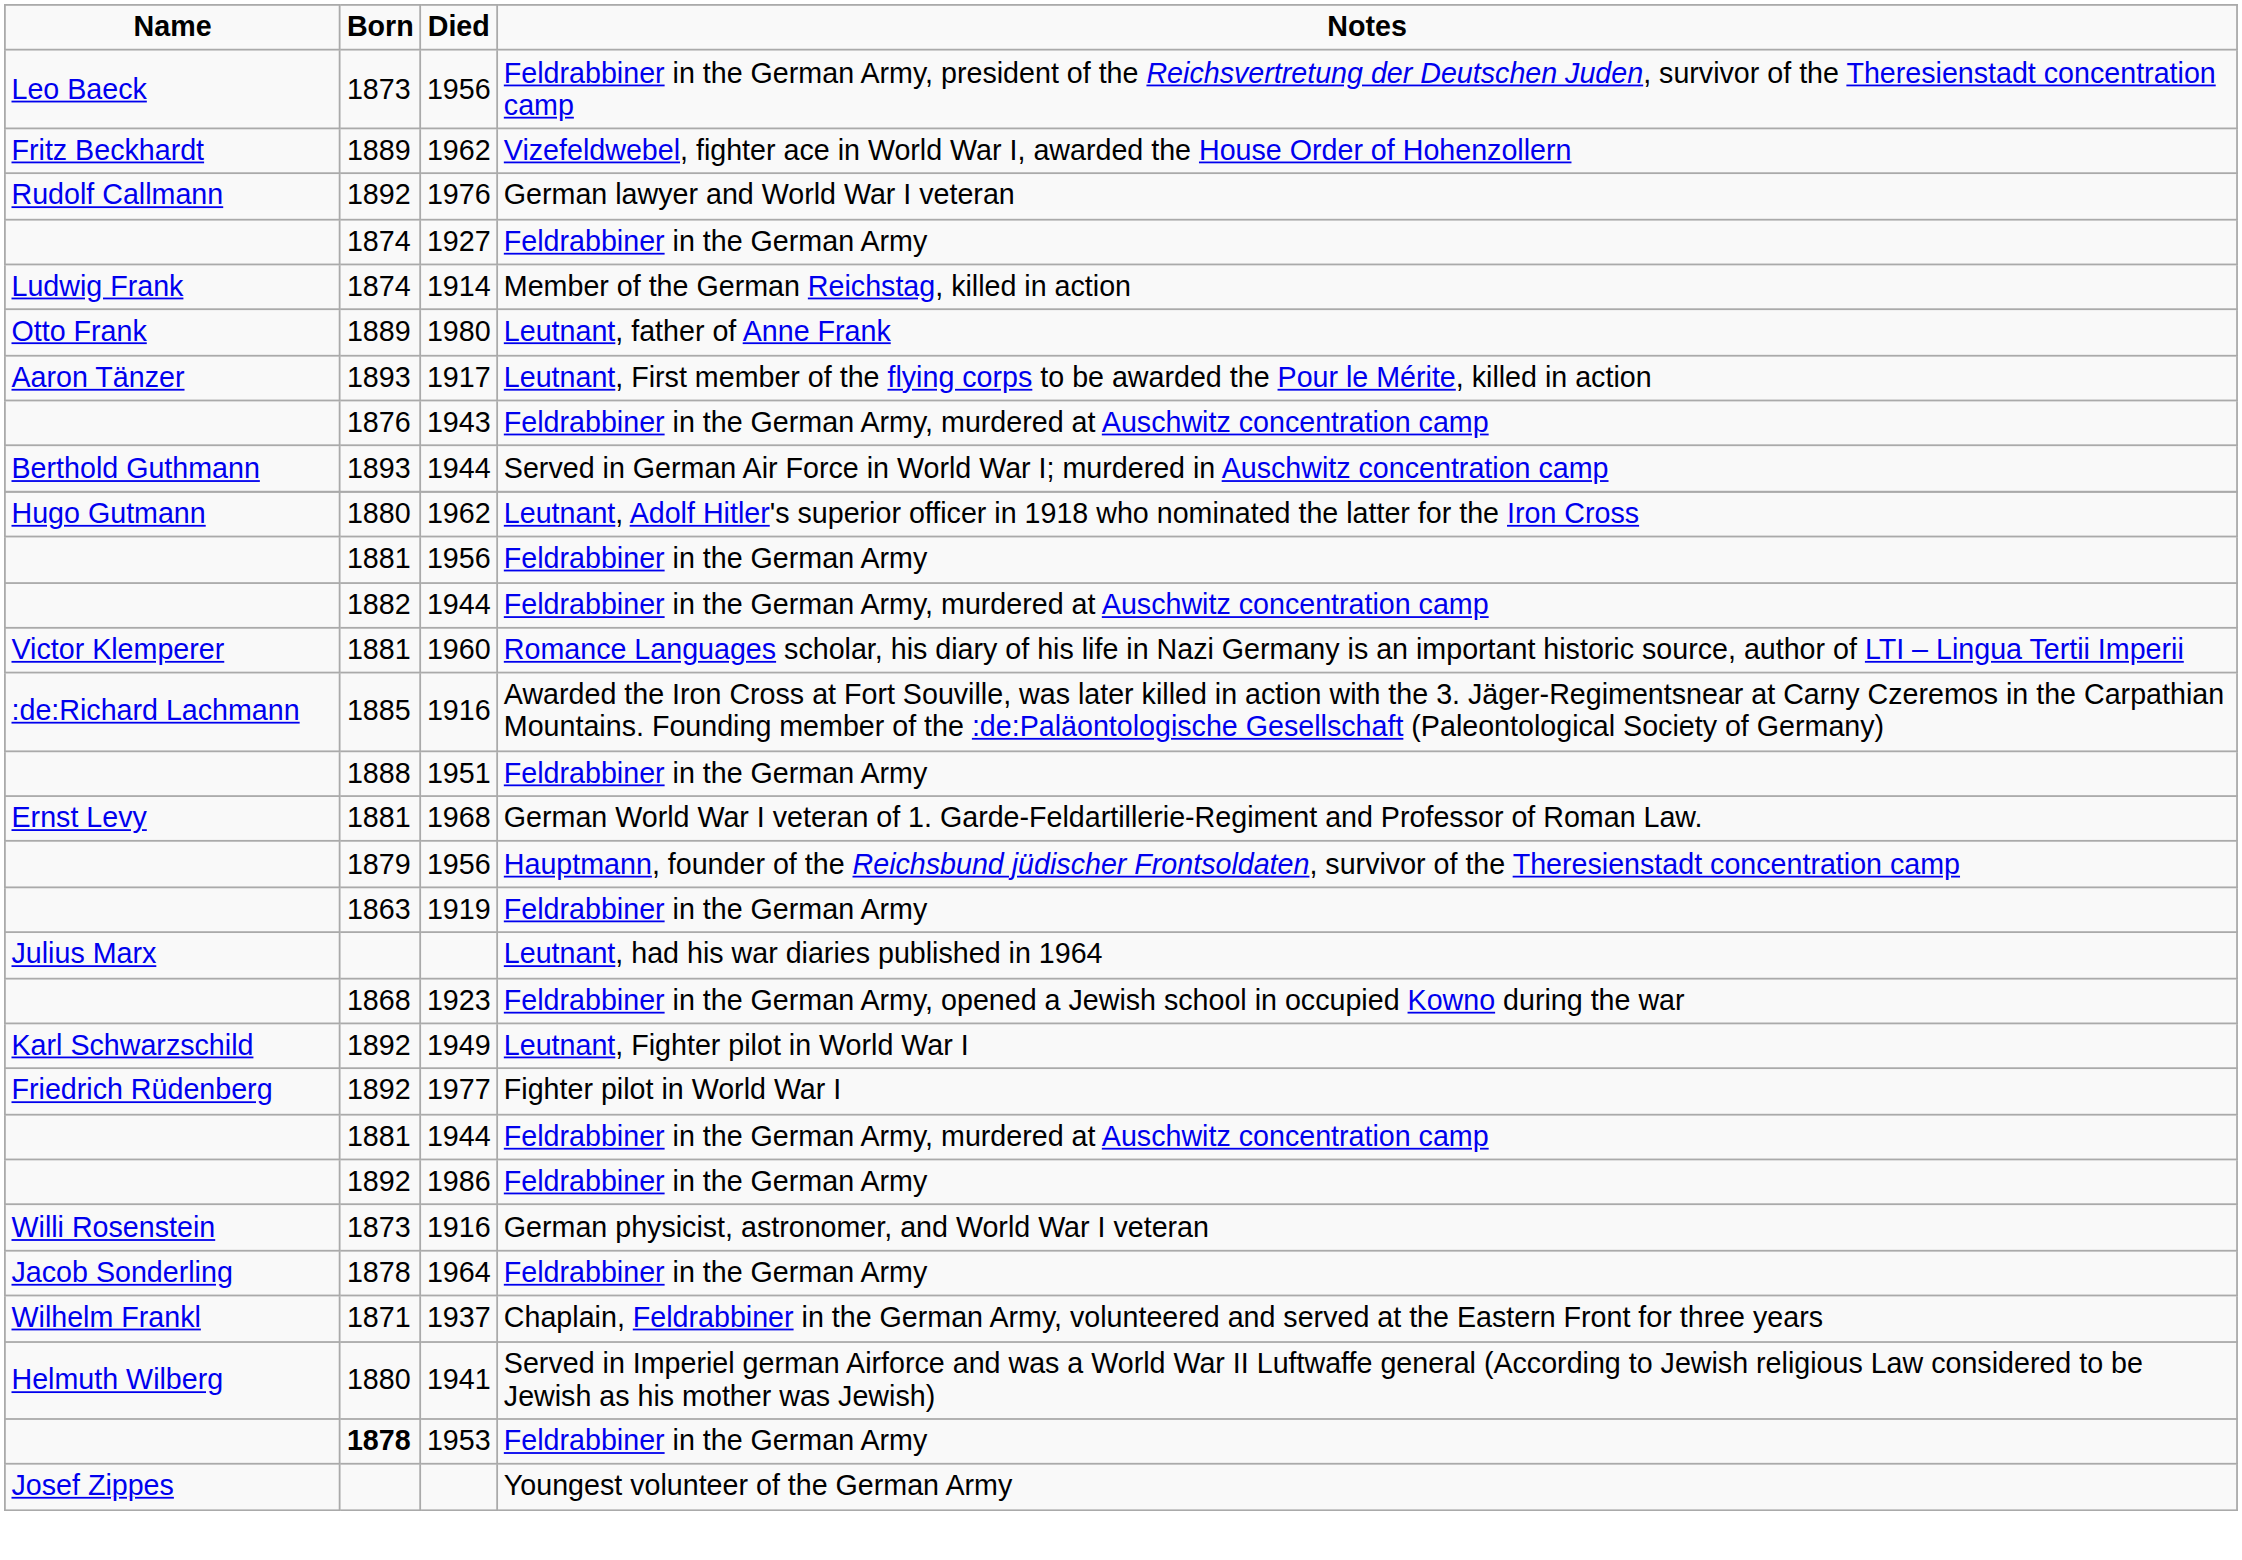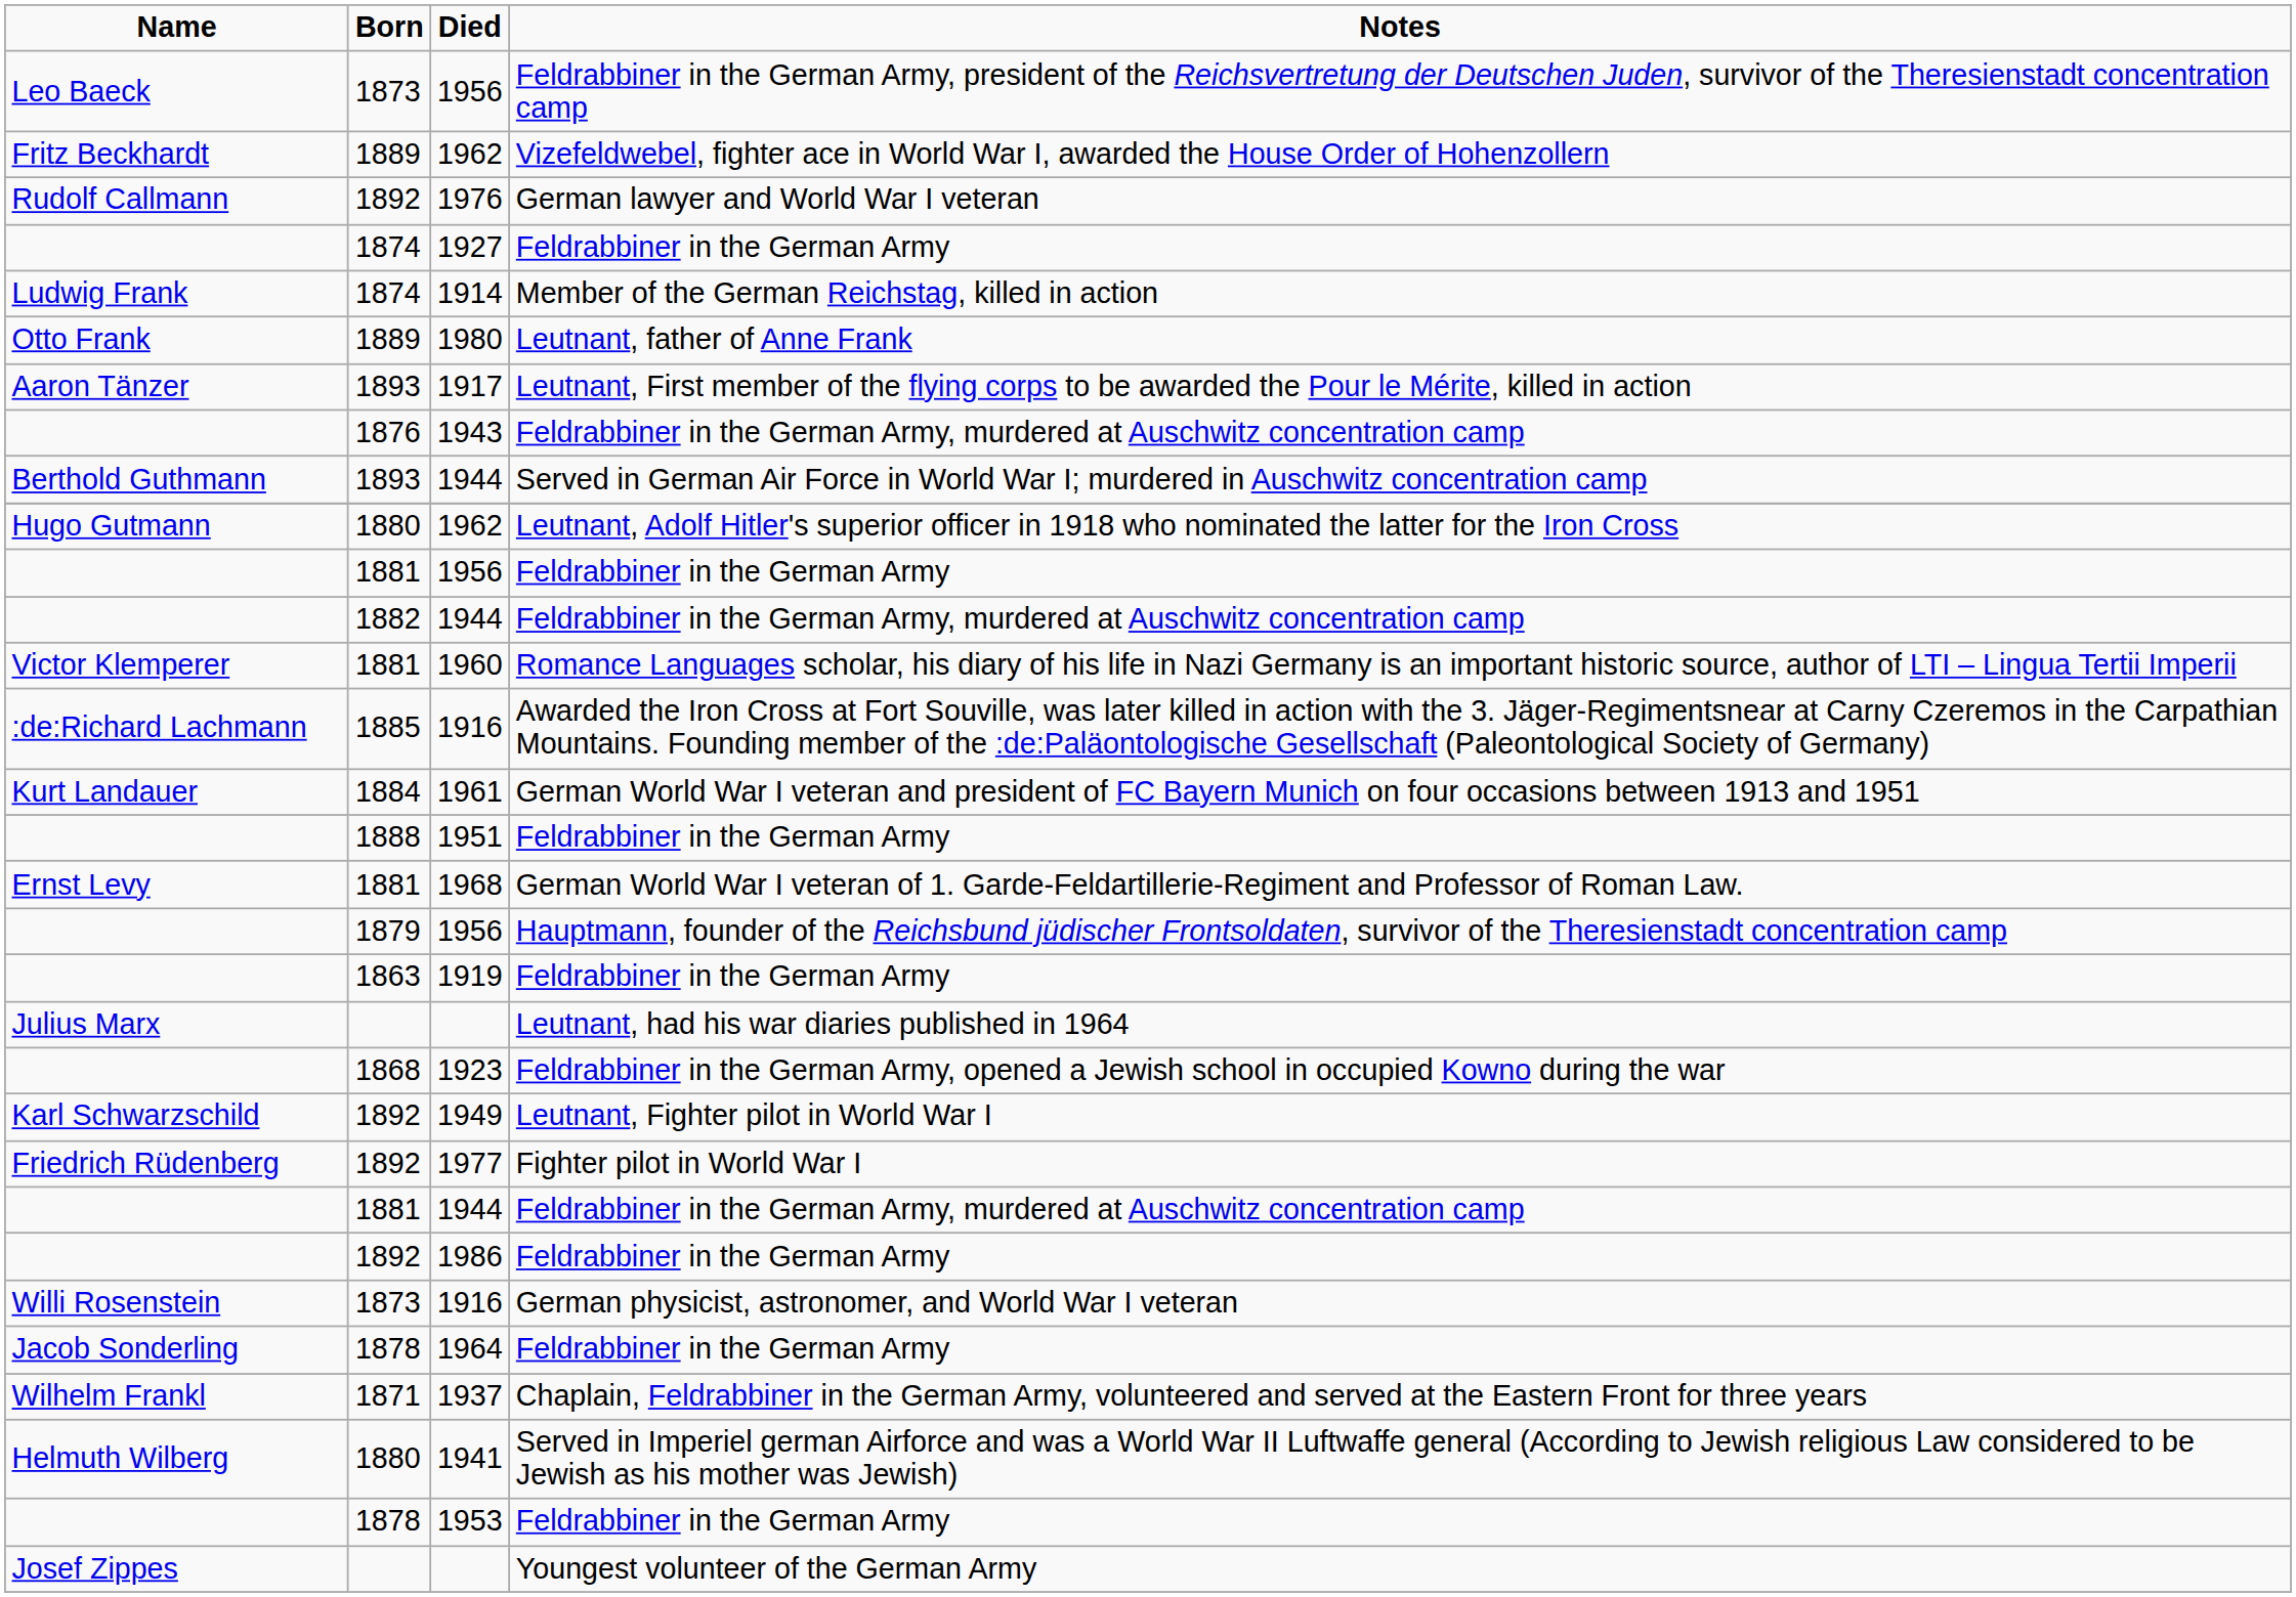+ row: Kurt Landauer | 1884 | 1961 | German World War I veteran and president of FC Bayern Munich on four occasions between 1913 and 1951
1953 | Born: bold -> normal
